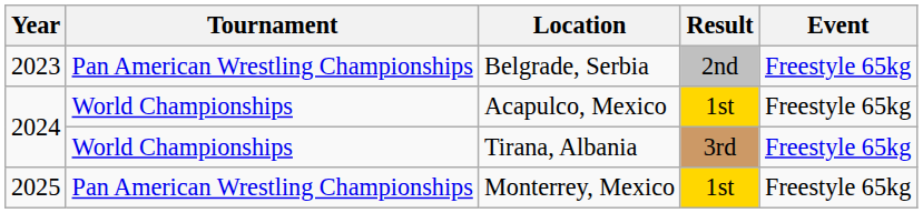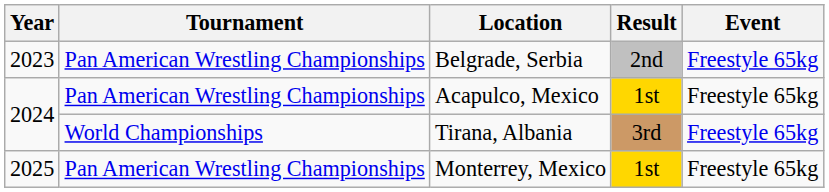Acapulco, Mexico | Tournament: World Championships -> Pan American Wrestling Championships
